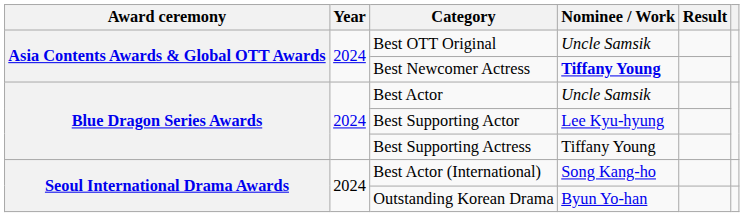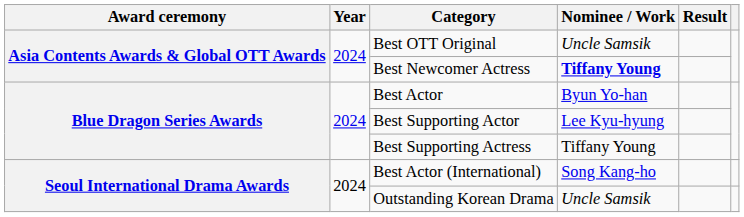Best Actor | Nominee / Work: Uncle Samsik -> Byun Yo-han
Outstanding Korean Drama | Nominee / Work: Byun Yo-han -> Uncle Samsik
